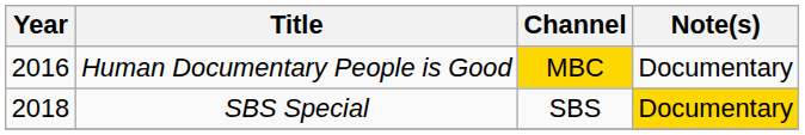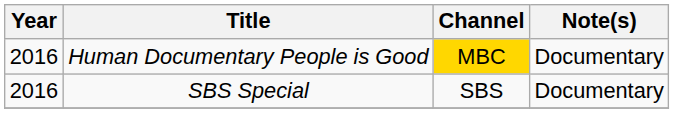SBS Special | Year: 2018 -> 2016
SBS Special | Note(s): gold background -> no background
